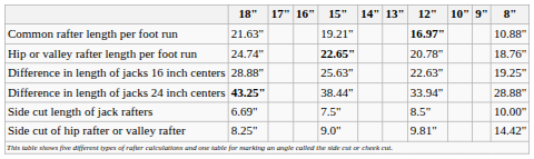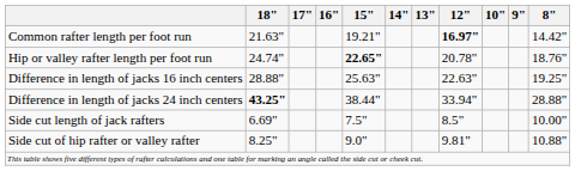Common rafter length per foot run | 8": 10.88" -> 14.42"
Side cut of hip rafter or valley rafter | 8": 14.42" -> 10.88"
